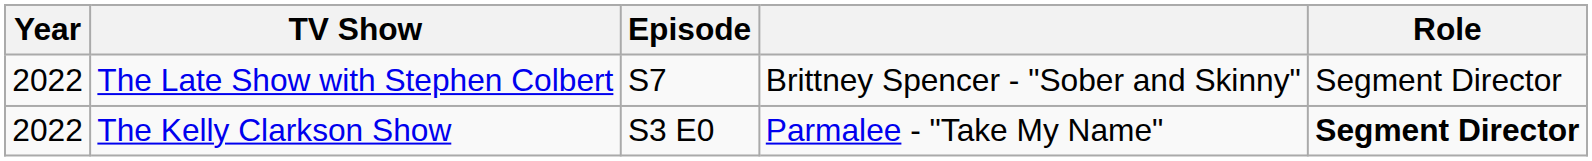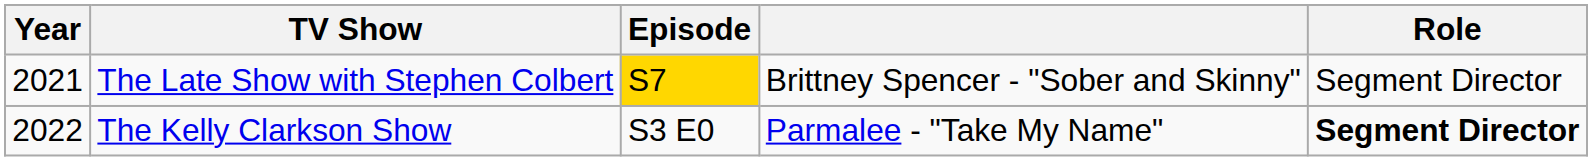The Late Show with Stephen Colbert | Year: 2022 -> 2021
The Late Show with Stephen Colbert | Episode: no background -> gold background
